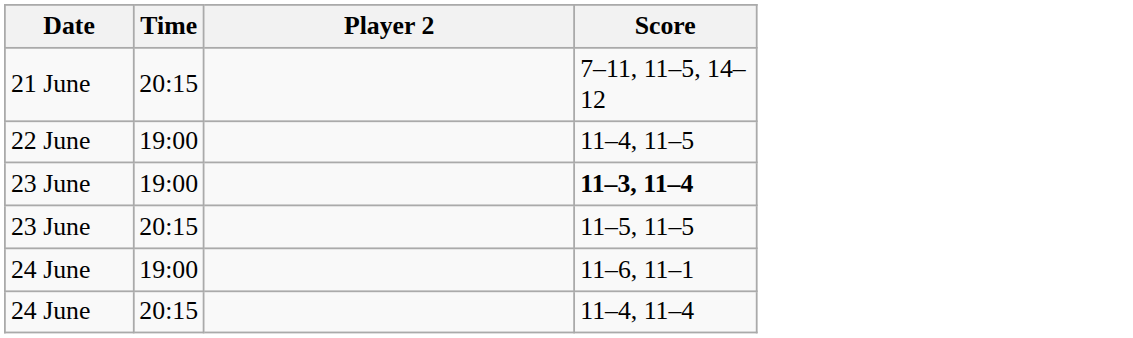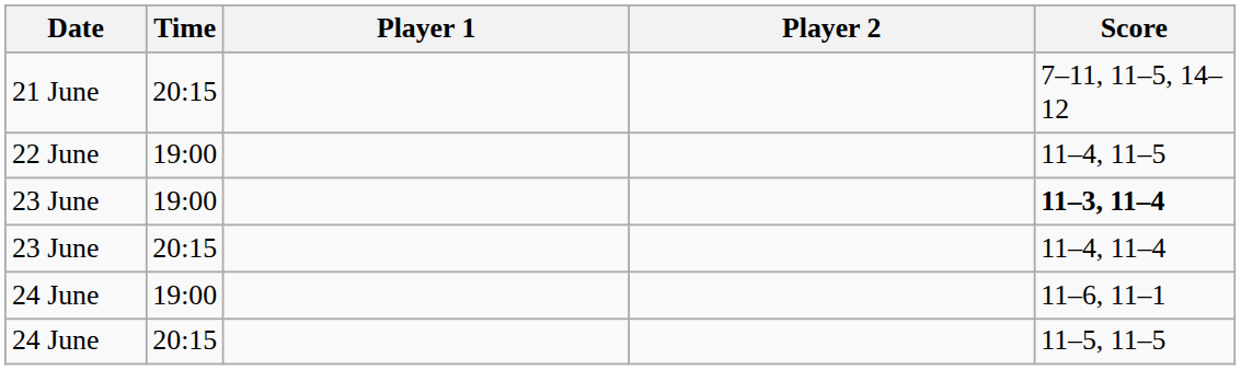+ column: Player 1
23 June / 20:15 | Score: 11–5, 11–5 -> 11–4, 11–4
24 June / 20:15 | Score: 11–4, 11–4 -> 11–5, 11–5
